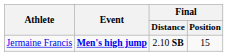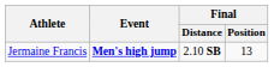Jermaine Francis | Final / Position: 15 -> 13
